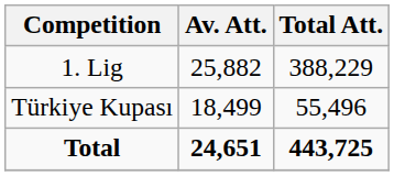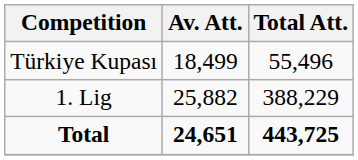rows swapped: 1. Lig <-> Türkiye Kupası
